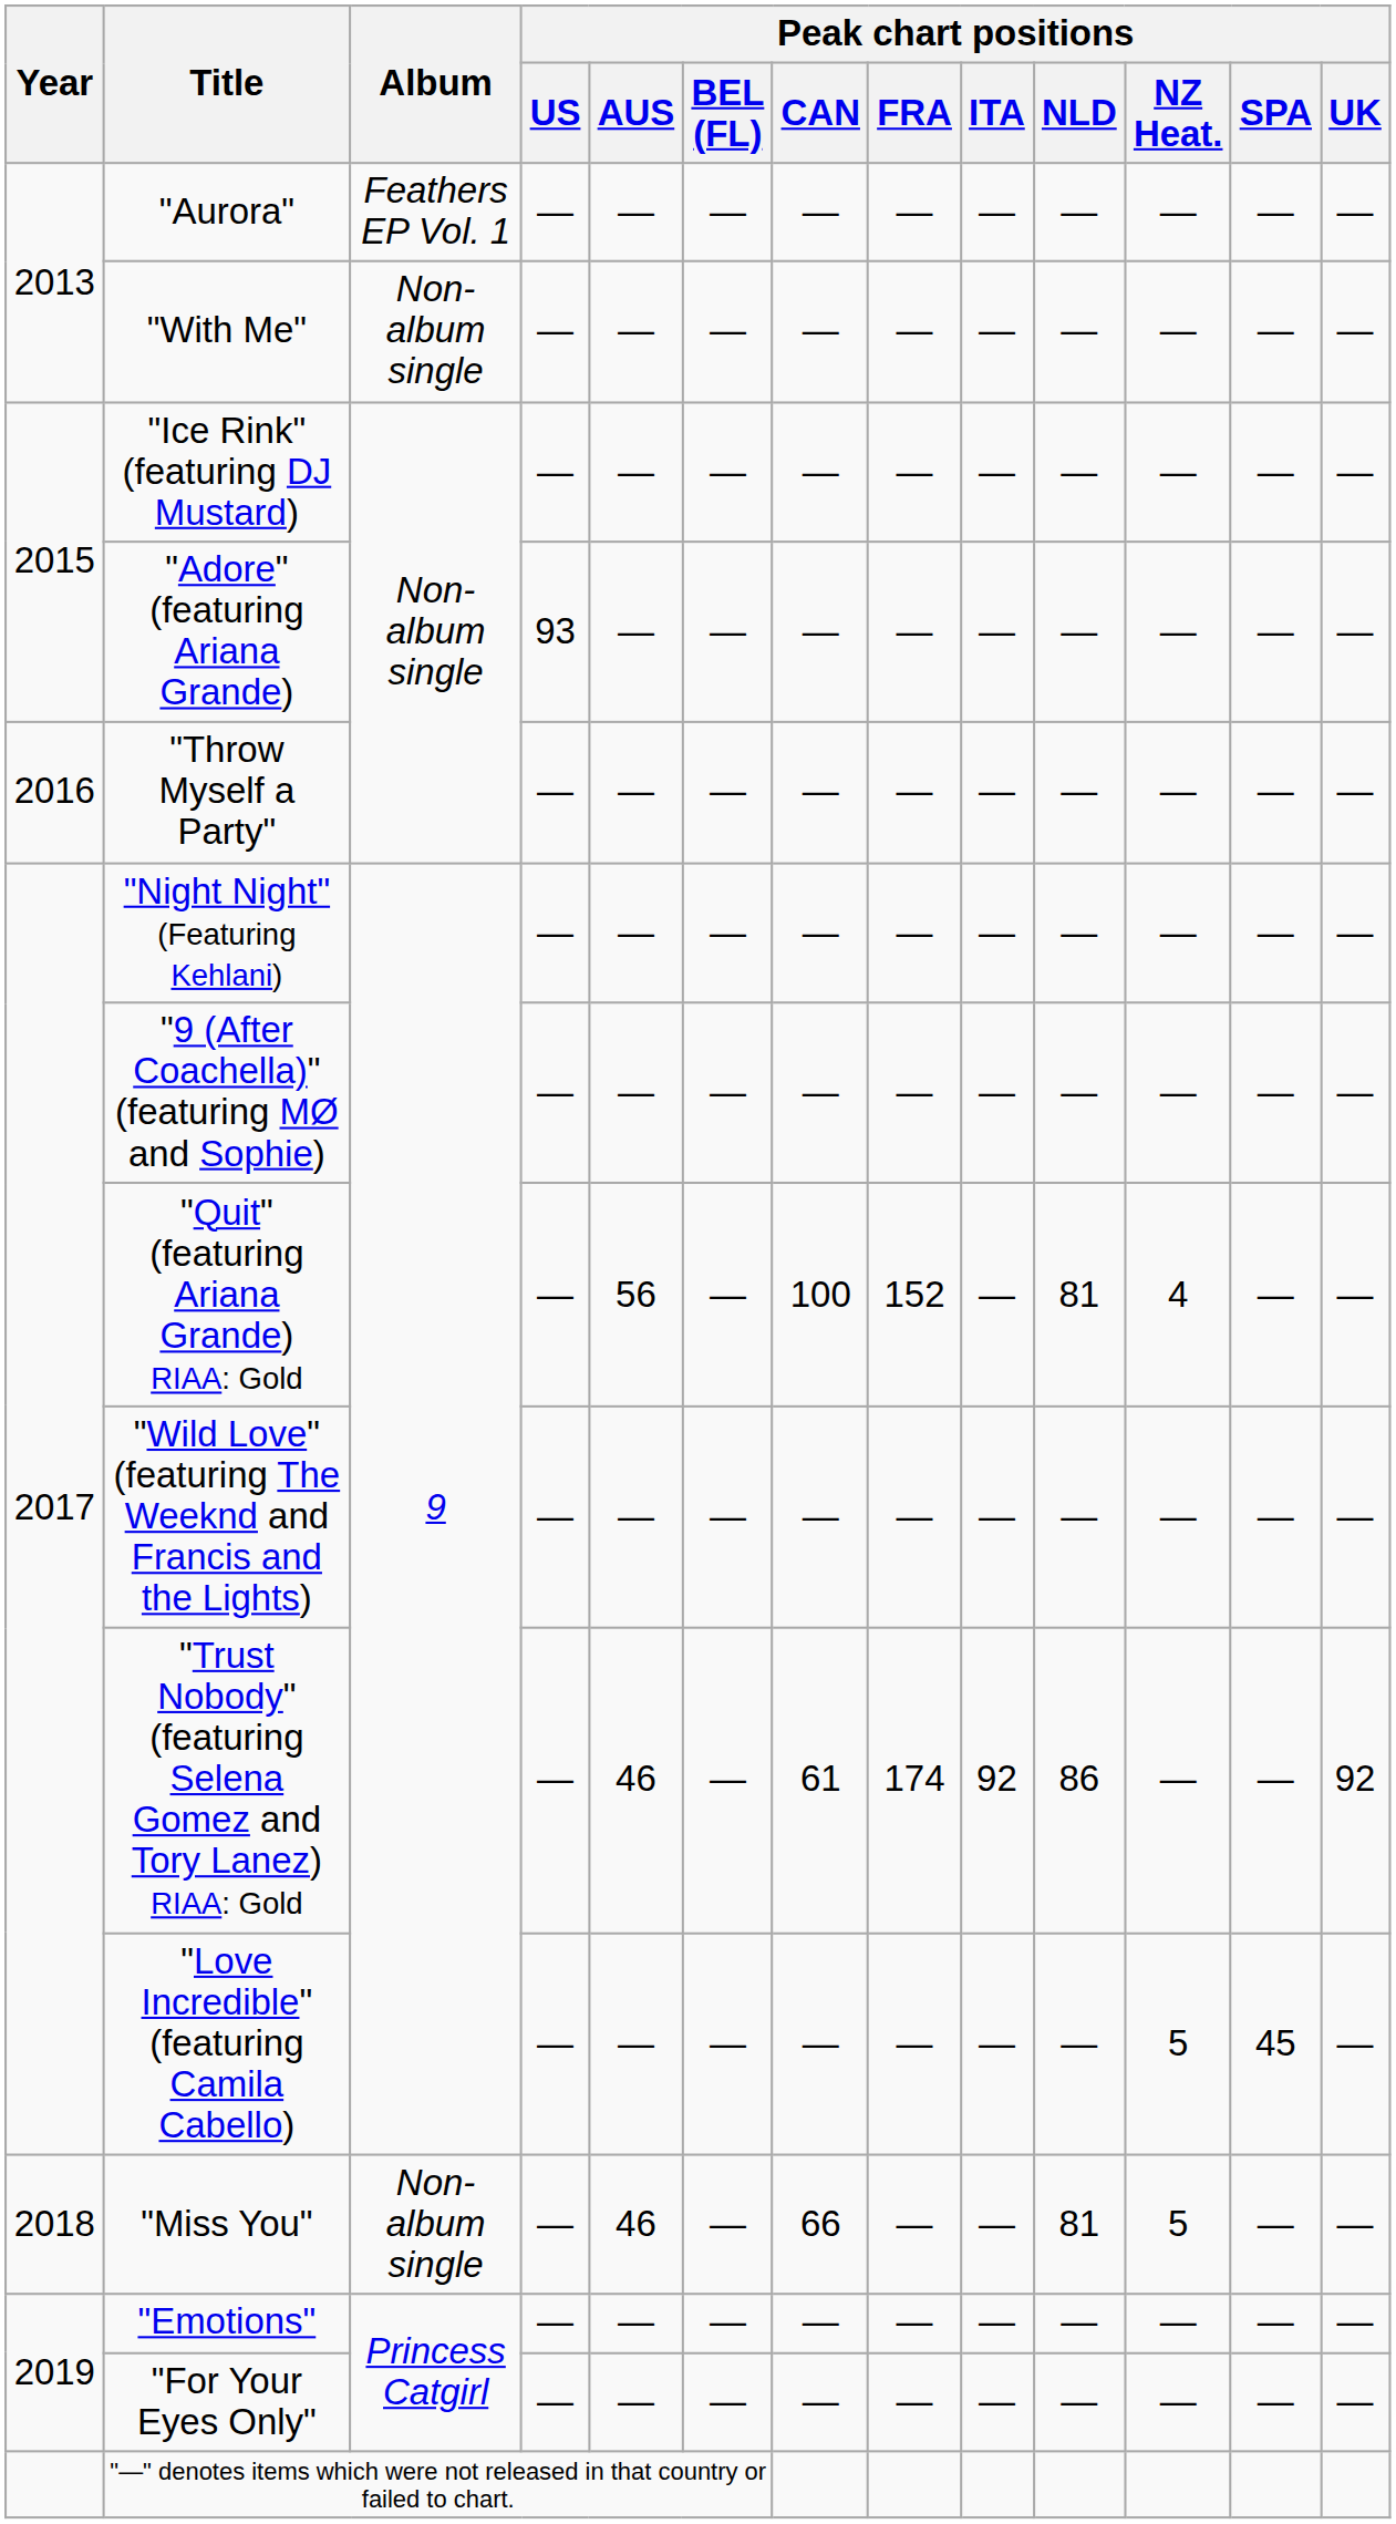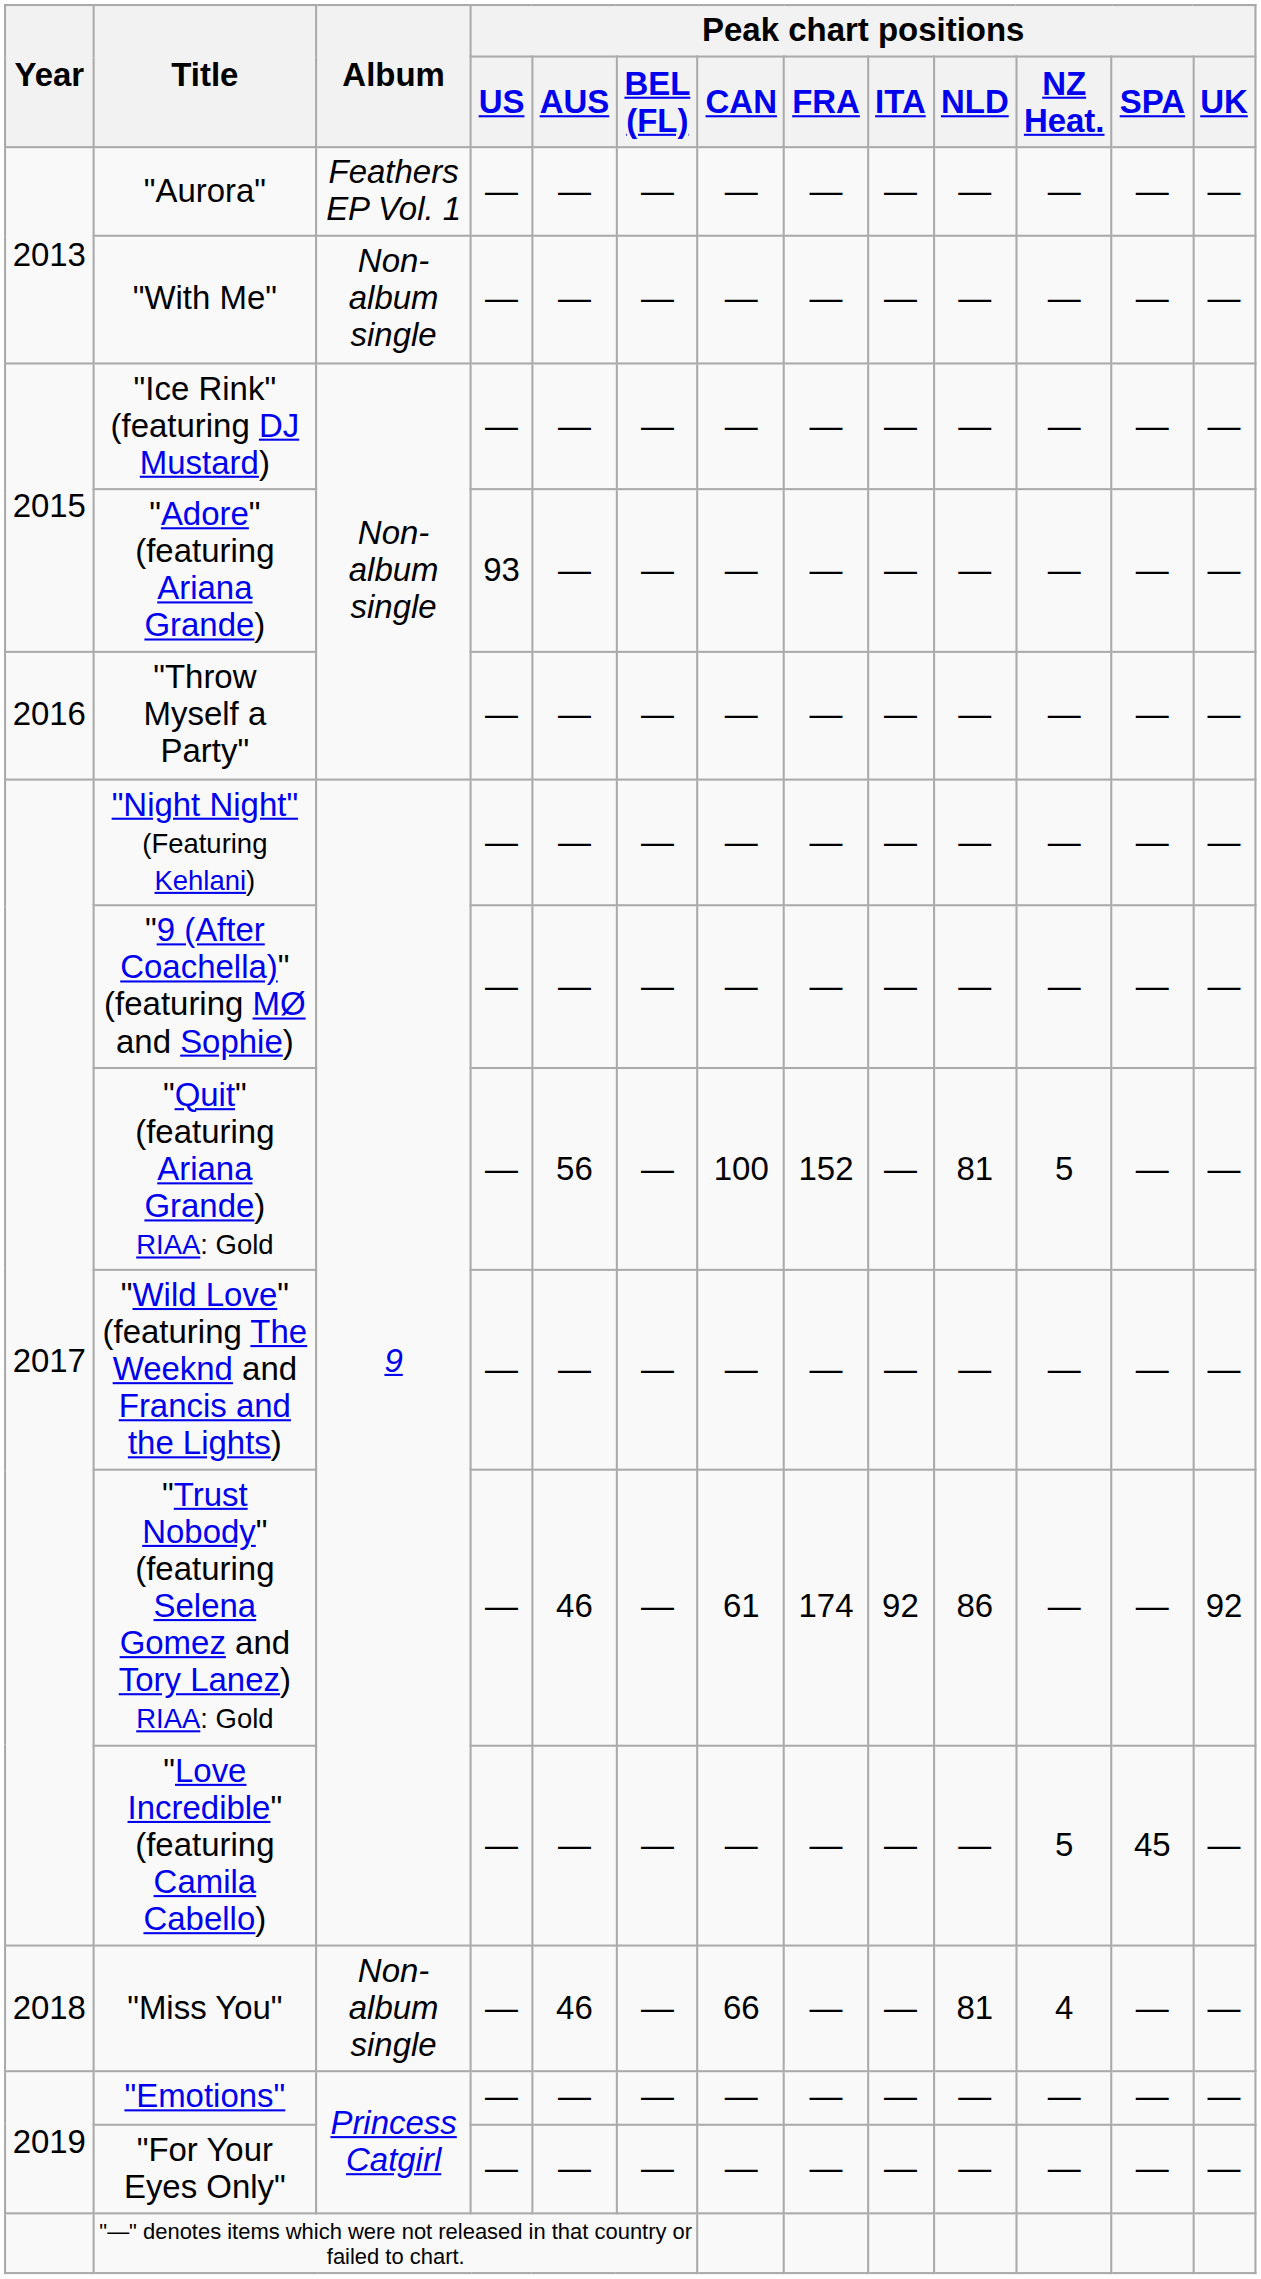"Quit" (featuring Ariana Grande) RIAA: Gold | Peak chart positions / NZ Heat.: 4 -> 5
"Miss You" | Peak chart positions / NZ Heat.: 5 -> 4
